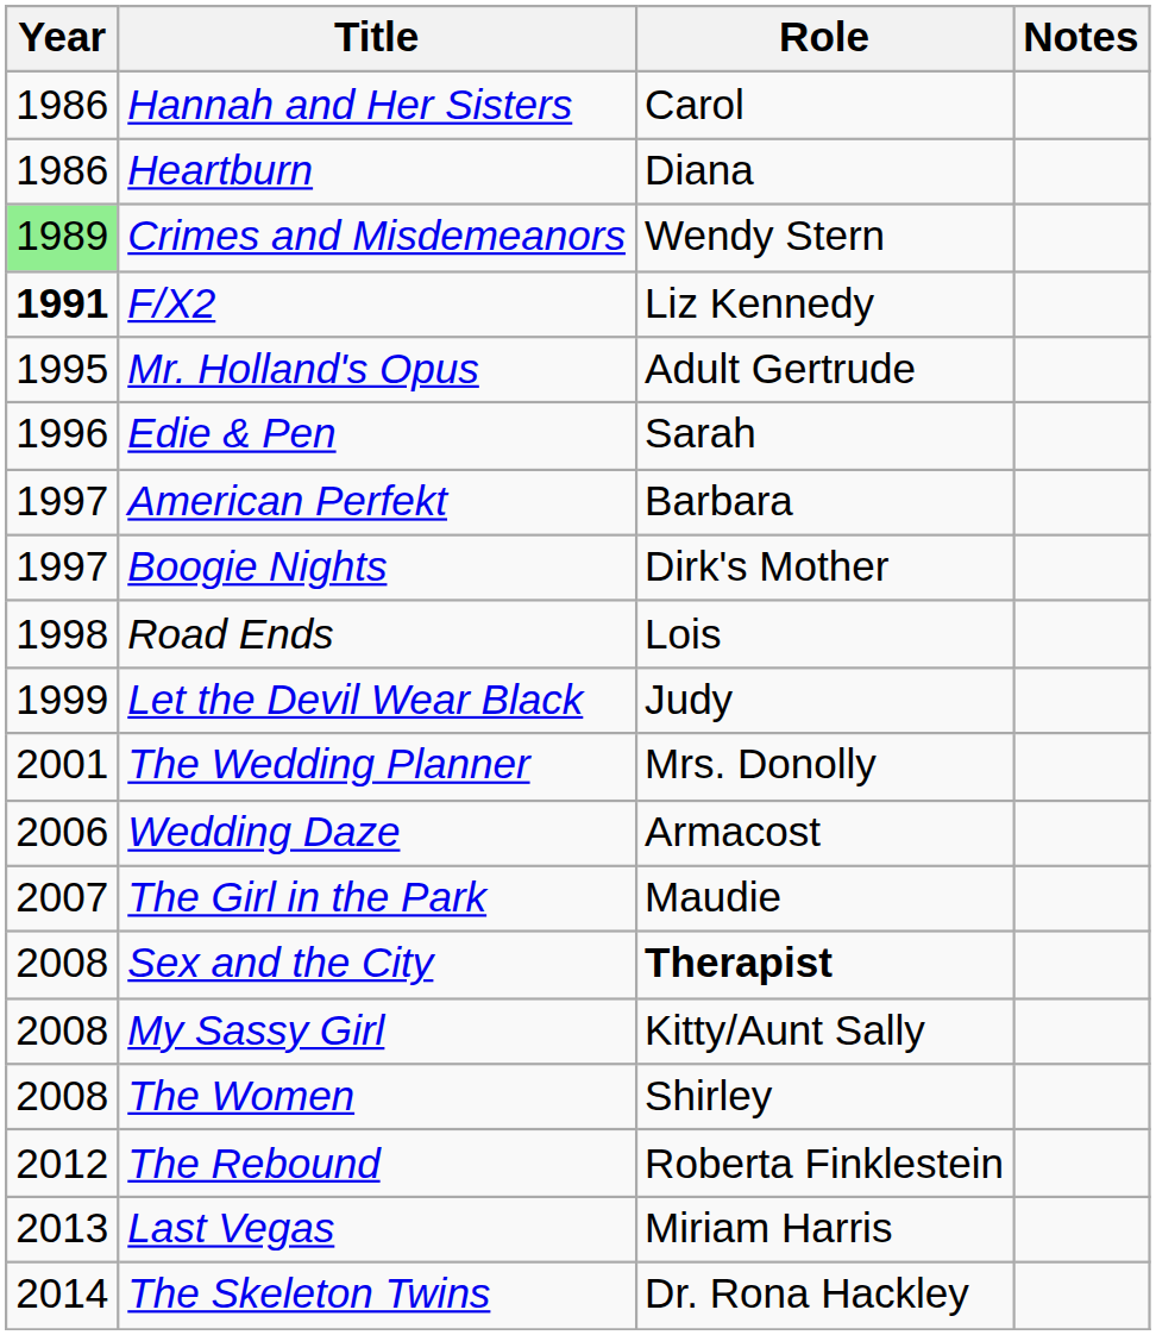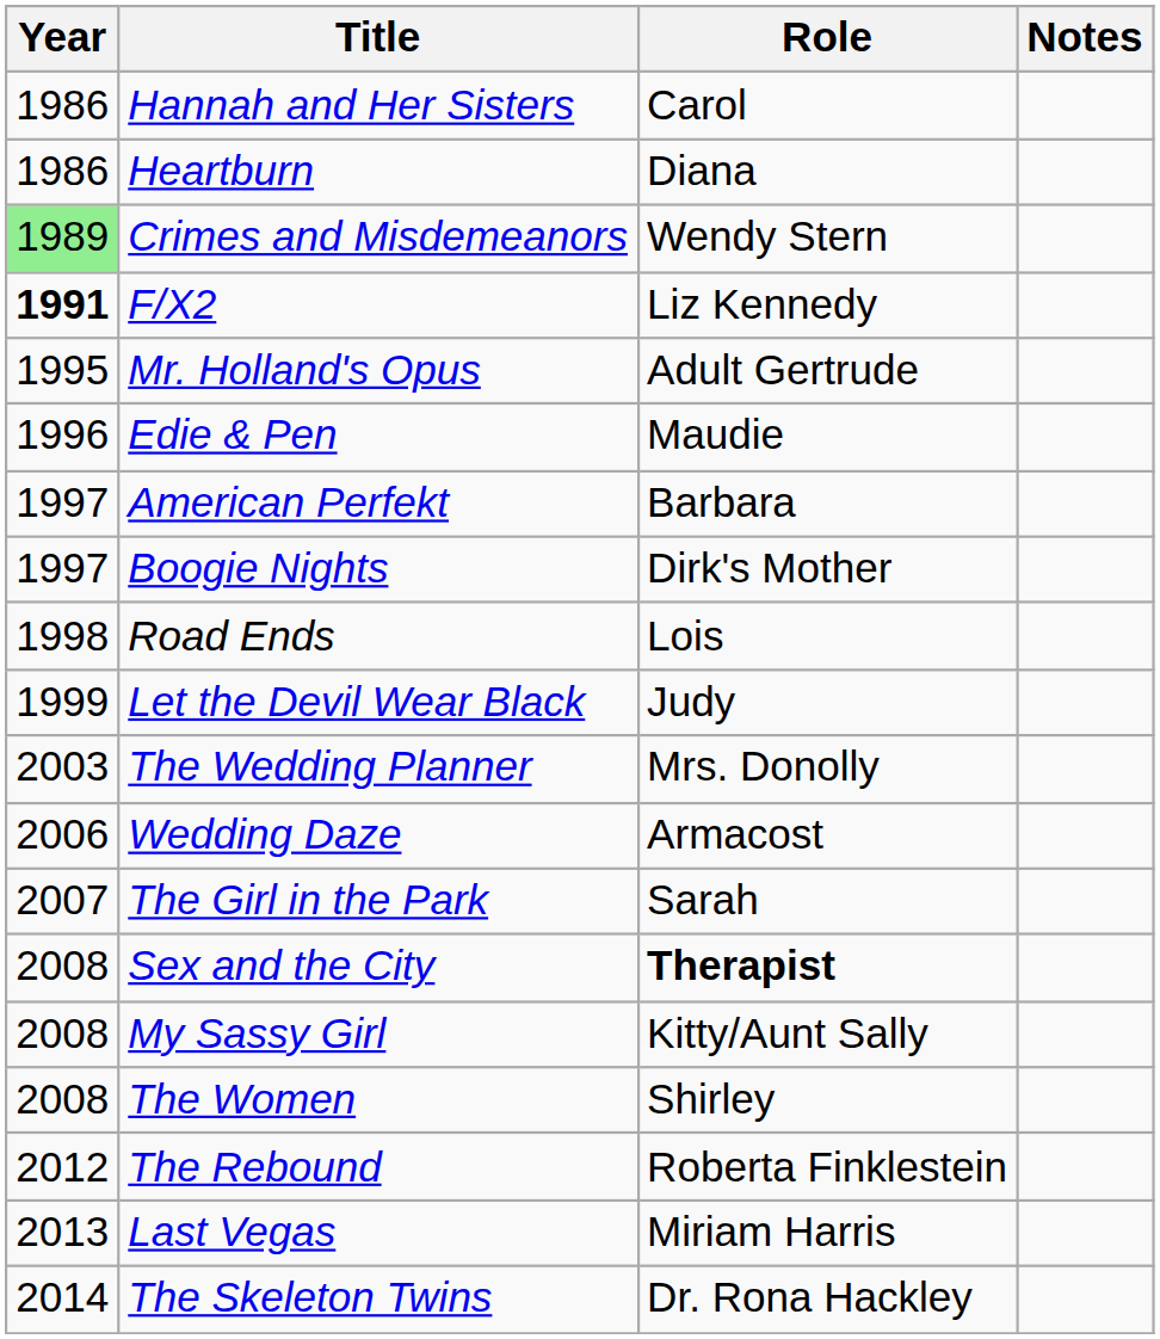Edie & Pen | Role: Sarah -> Maudie
The Wedding Planner | Year: 2001 -> 2003
The Girl in the Park | Role: Maudie -> Sarah
